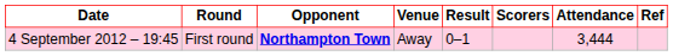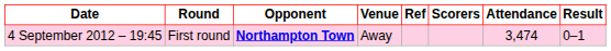columns swapped: Result <-> Ref
4 September 2012 – 19:45 | Attendance: 3,444 -> 3,474
